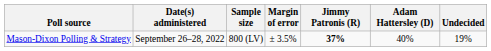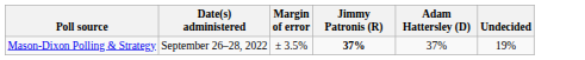- column: Sample size | 800 (LV)
Mason-Dixon Polling & Strategy | Adam Hattersley (D): 40% -> 37%
